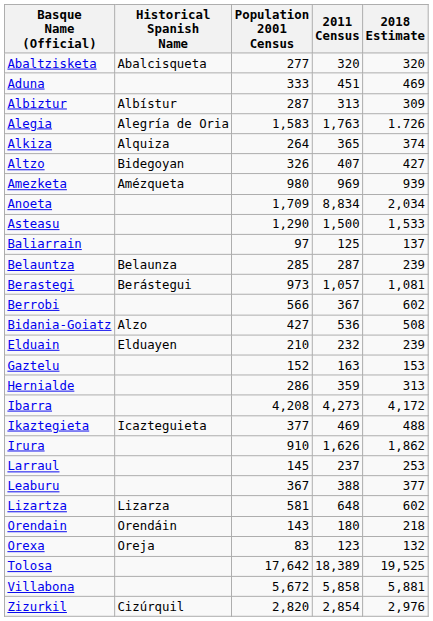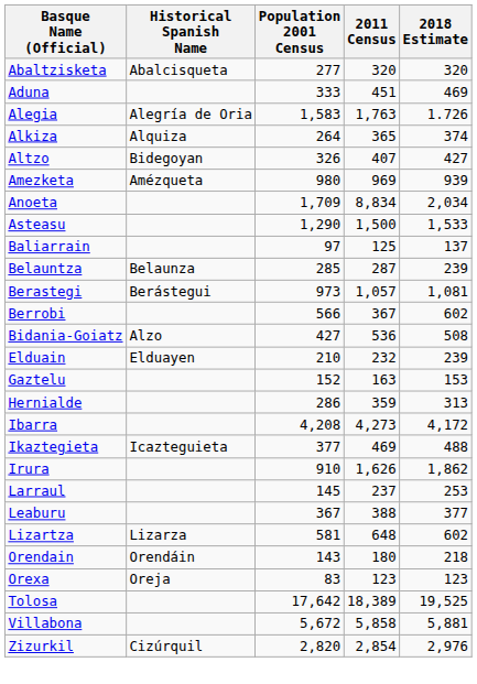- row: Albiztur | Albístur | 287 | 313 | 309
Orexa | 2018 Estimate: 132 -> 123
